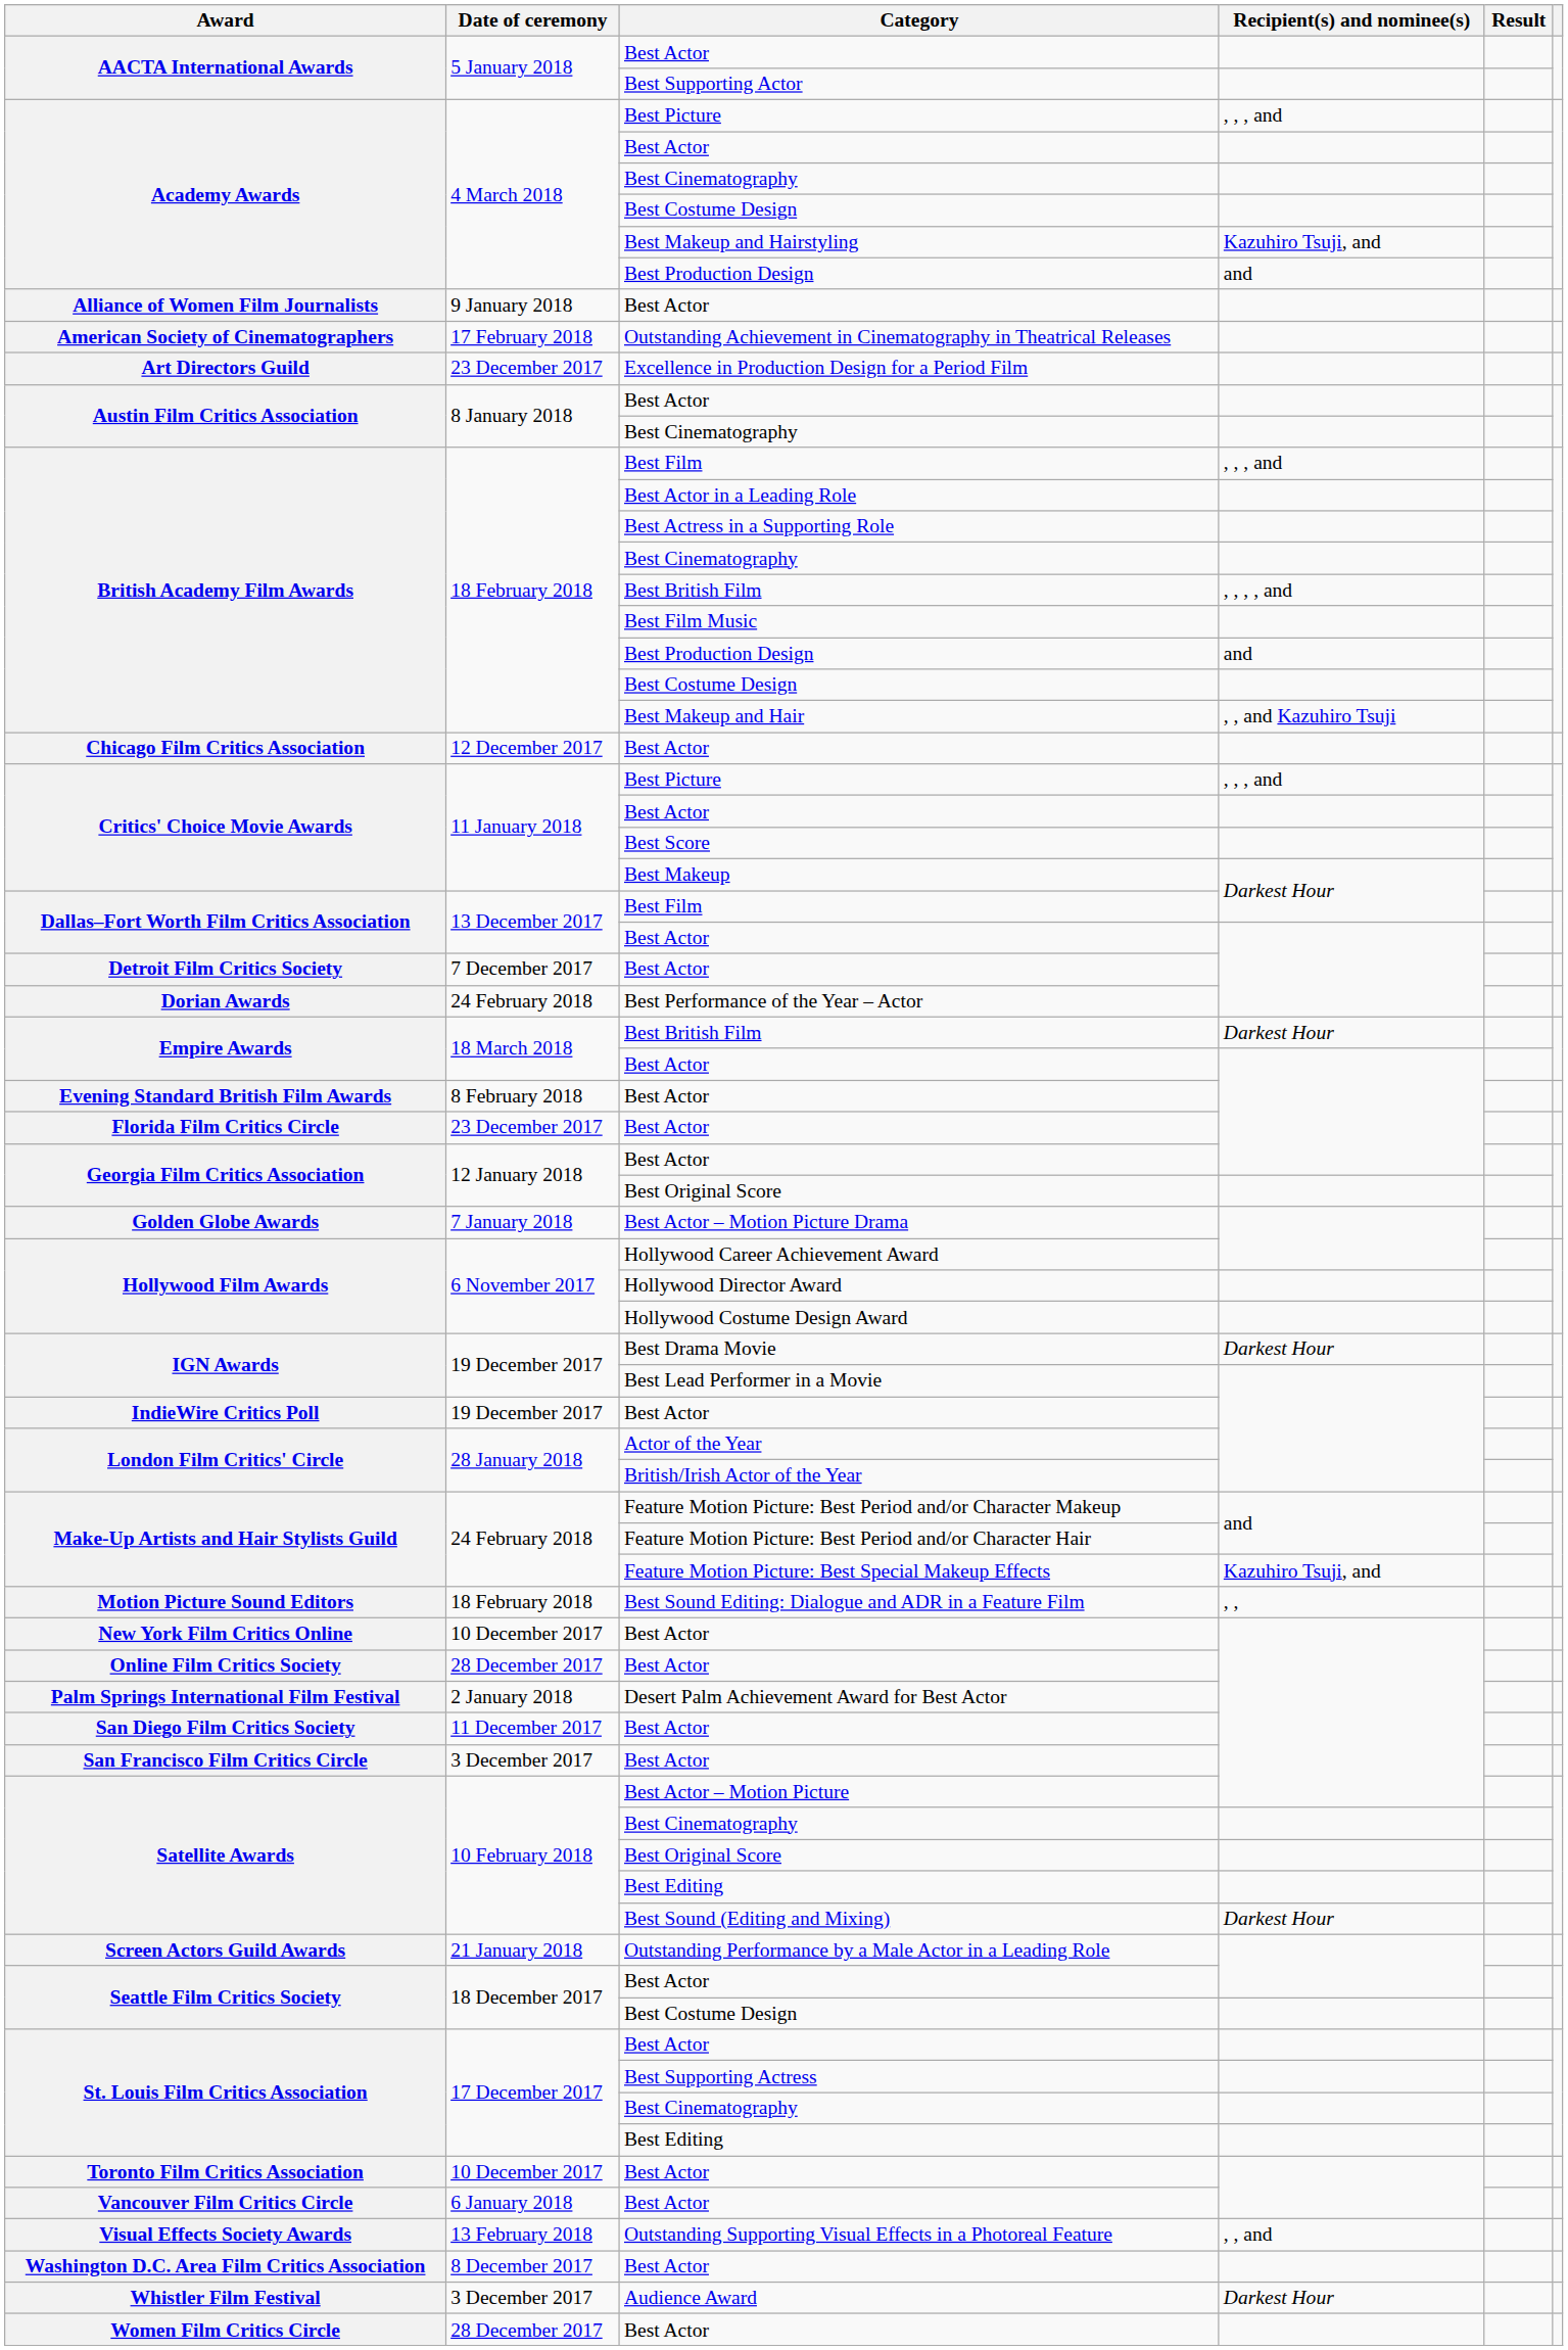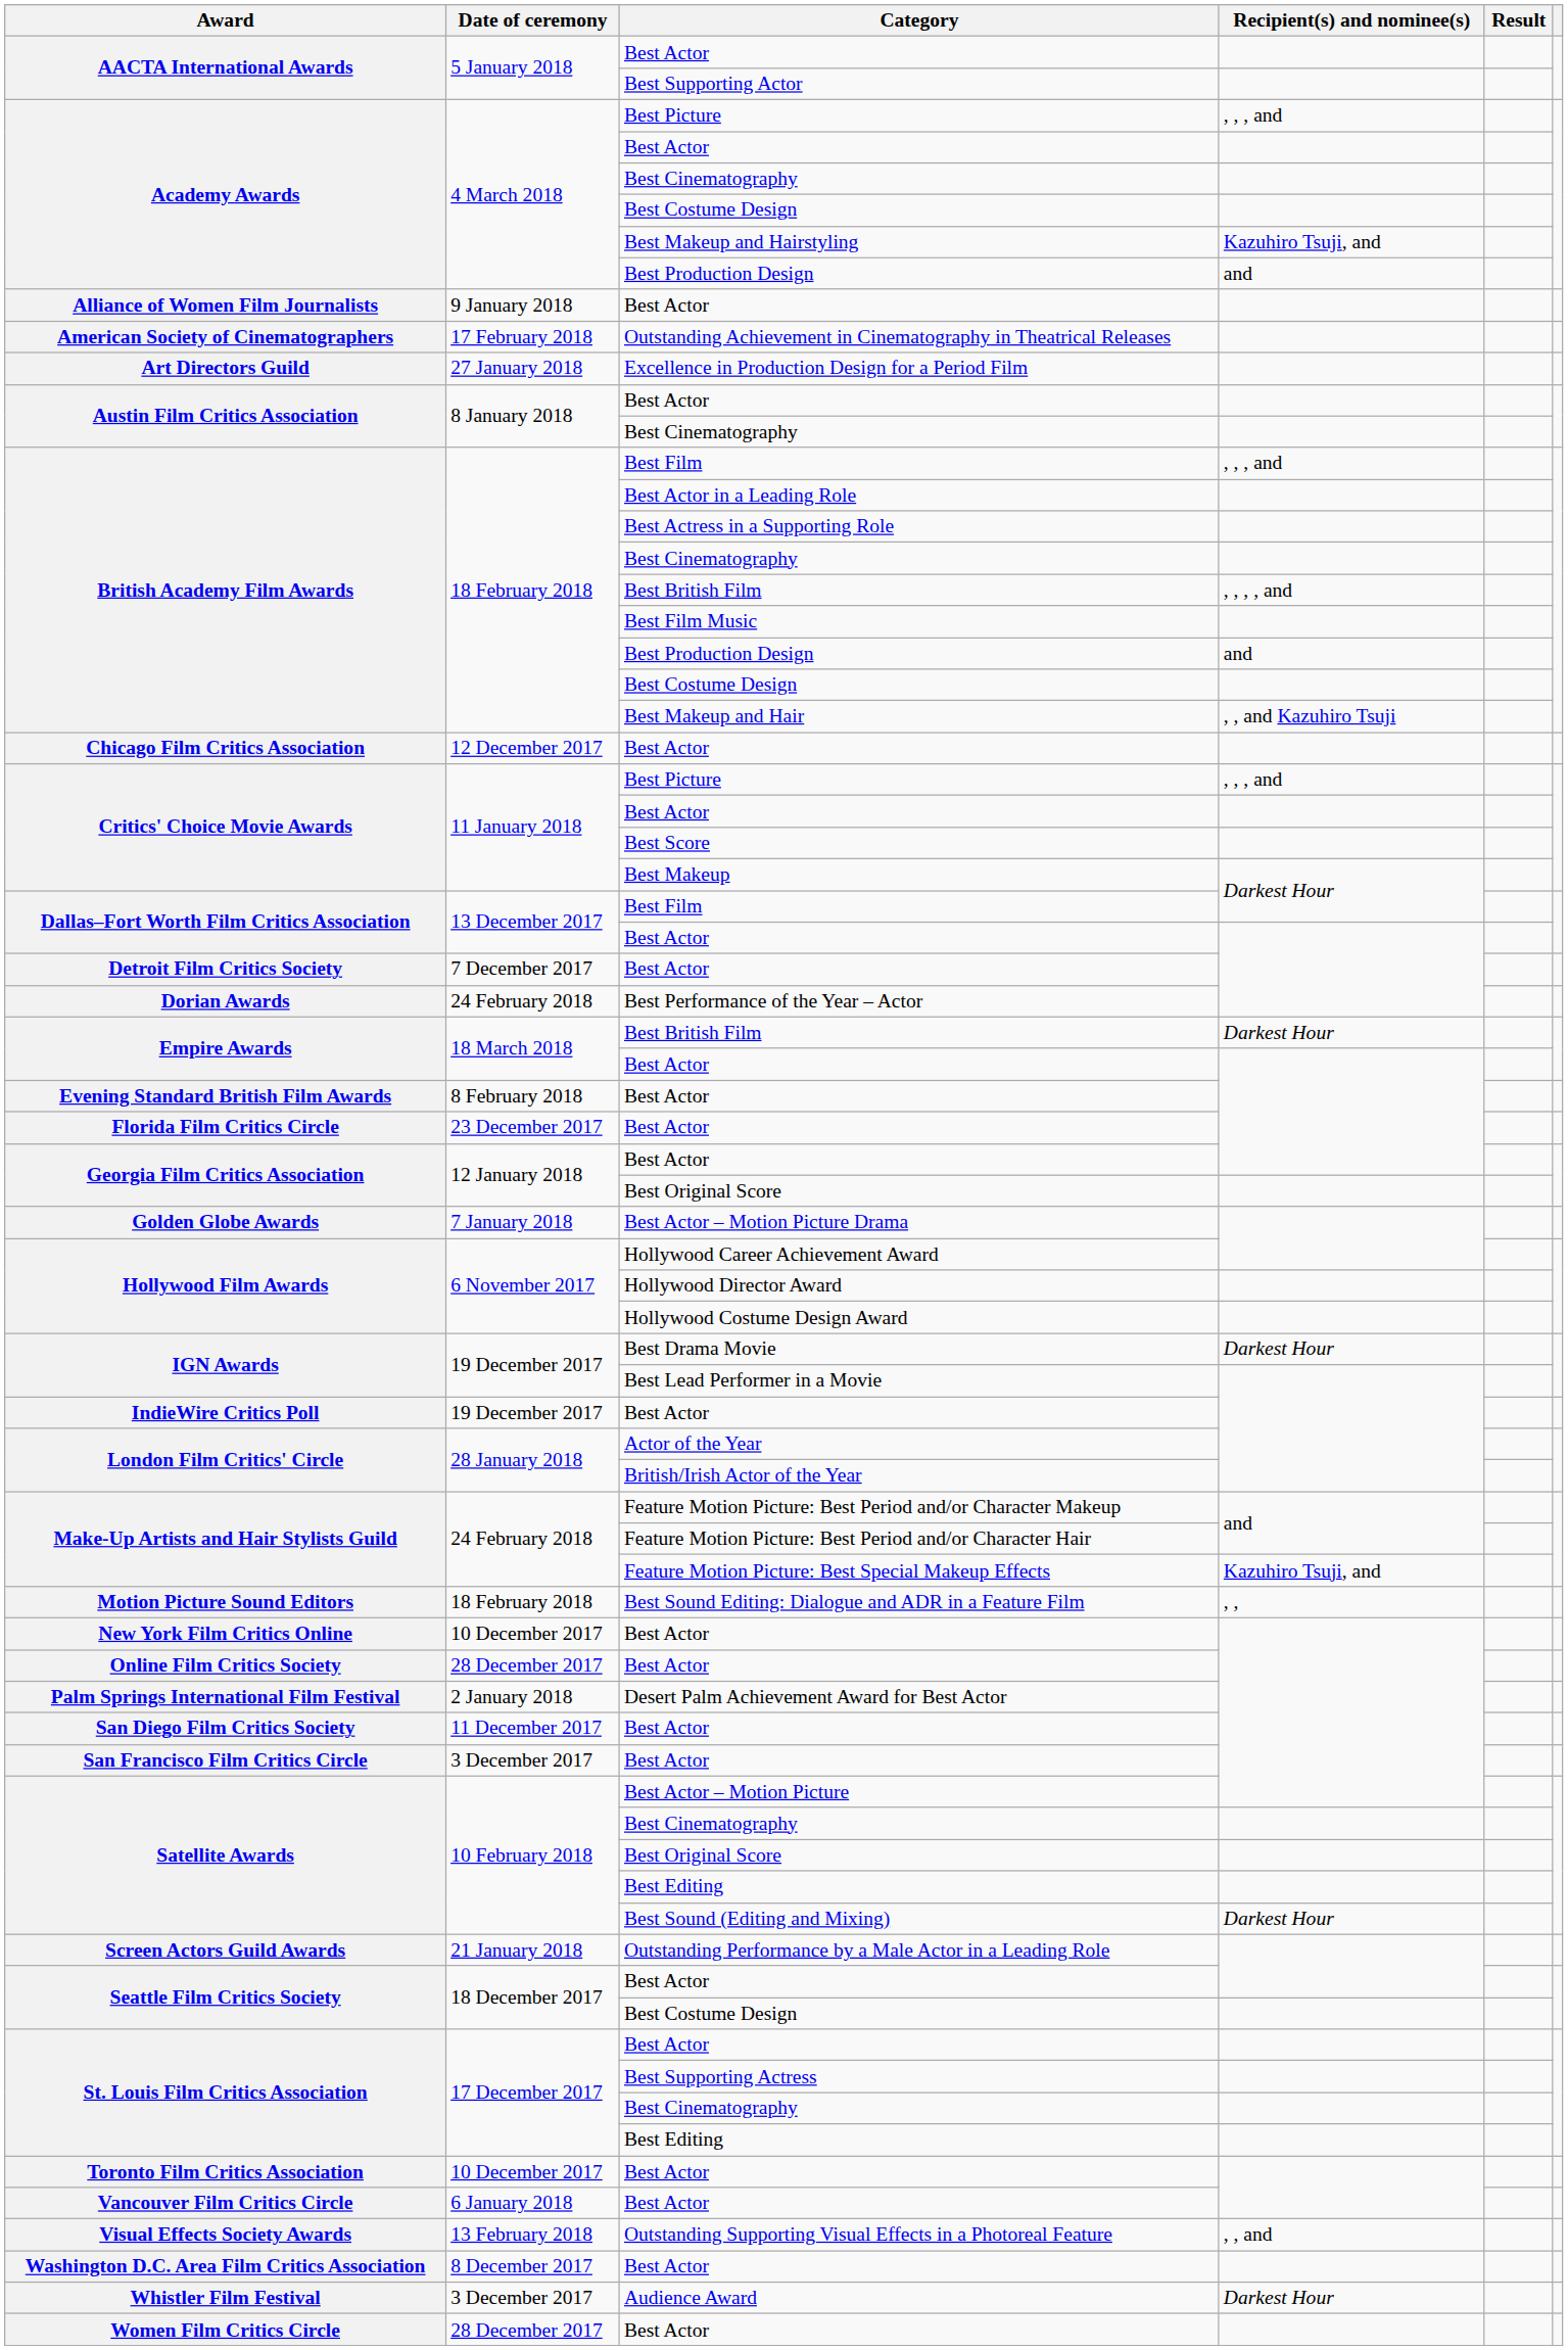Excellence in Production Design for a Period Film | Date of ceremony: 23 December 2017 -> 27 January 2018
